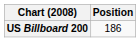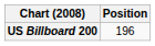US Billboard 200 | Position: 186 -> 196
